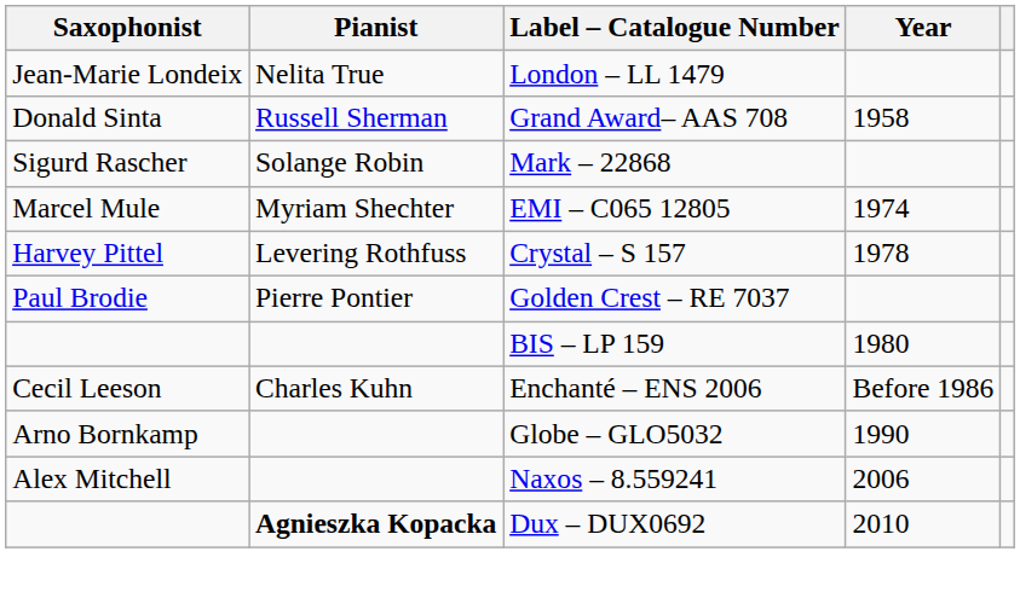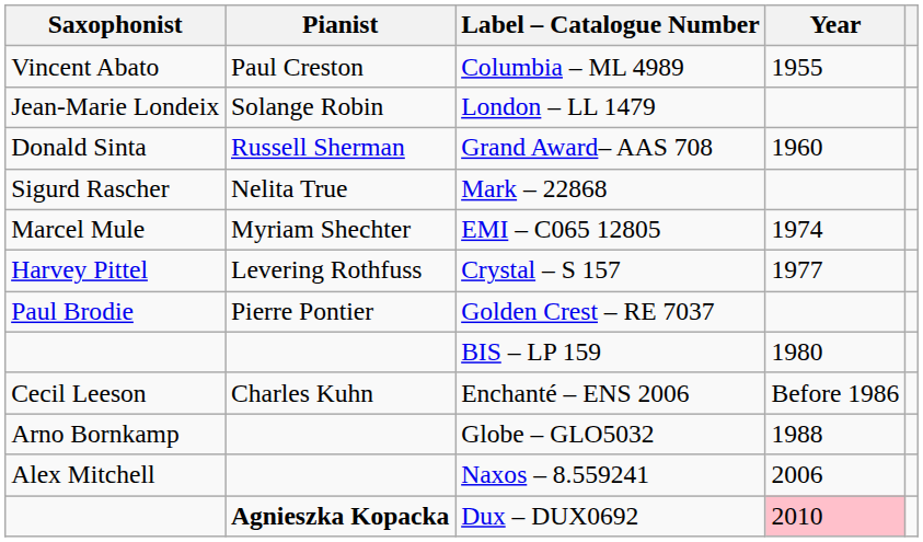+ row: Vincent Abato | Paul Creston | Columbia – ML 4989 | 1955
London – LL 1479 | Pianist: Nelita True -> Solange Robin
Grand Award– AAS 708 | Year: 1958 -> 1960
Mark – 22868 | Pianist: Solange Robin -> Nelita True
Crystal – S 157 | Year: 1978 -> 1977
Globe – GLO5032 | Year: 1990 -> 1988
Dux – DUX0692 | Year: no background -> pink background
